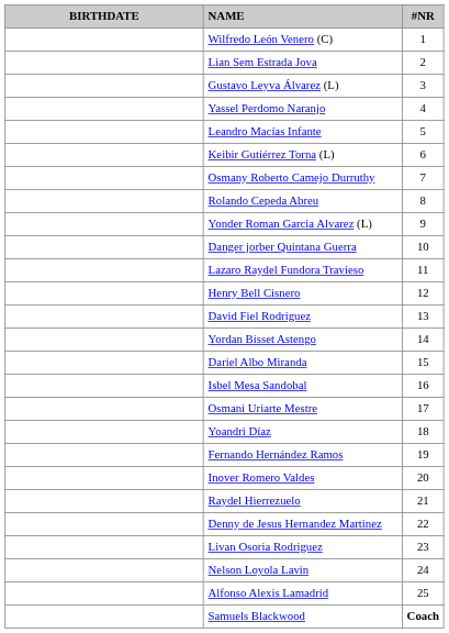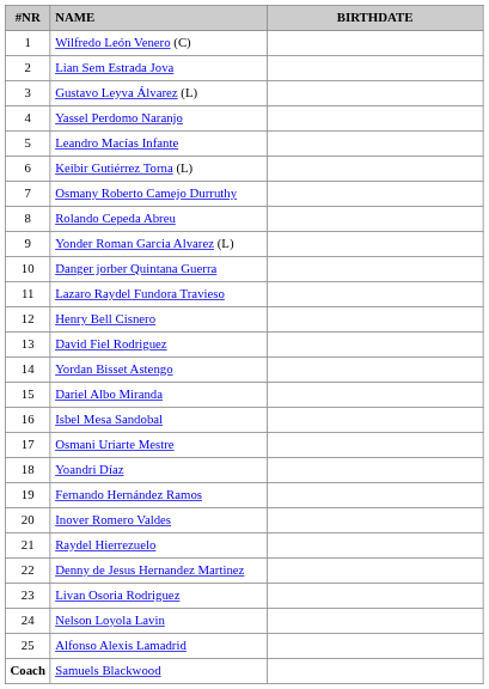columns swapped: #NR <-> BIRTHDATE
